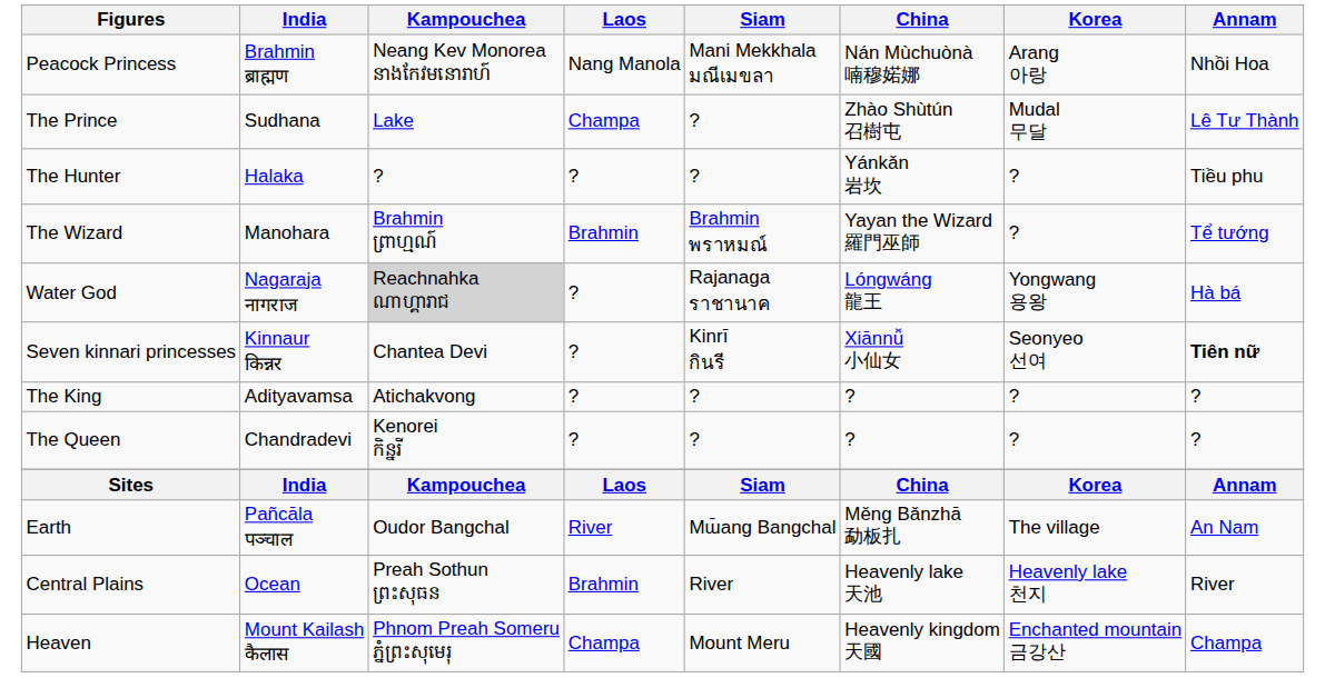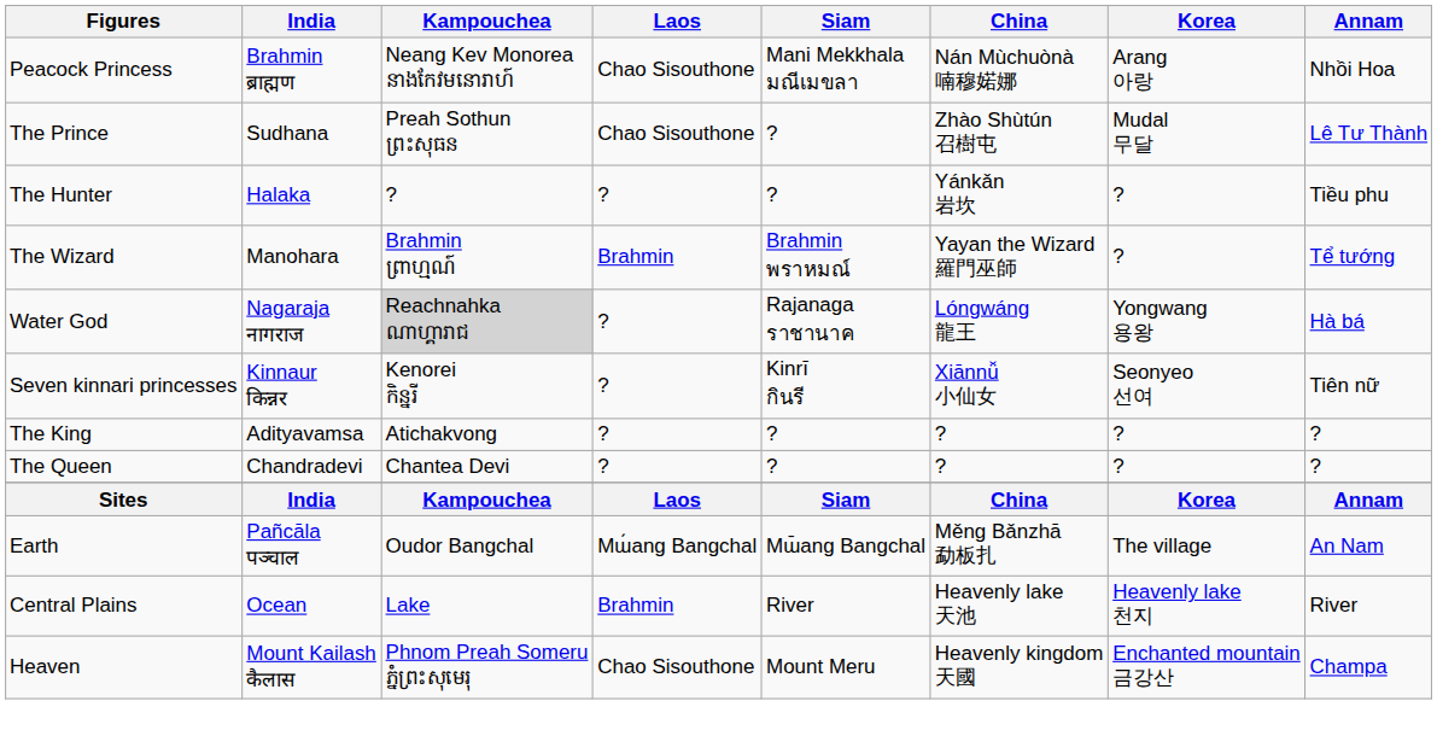Peacock Princess | Laos: Nang Manola -> Chao Sisouthone
The Prince | Kampouchea: Lake -> Preah Sothun ព្រះសុធន
The Prince | Laos: Champa -> Chao Sisouthone
Seven kinnari princesses | Kampouchea: Chantea Devi -> Kenorei កិន្នរី
Seven kinnari princesses | Annam: bold -> normal
The Queen | Kampouchea: Kenorei កិន្នរី -> Chantea Devi
Earth | Laos: River -> Mɯ́ang Bangchal
Central Plains | Kampouchea: Preah Sothun ព្រះសុធន -> Lake
Heaven | Laos: Champa -> Chao Sisouthone
